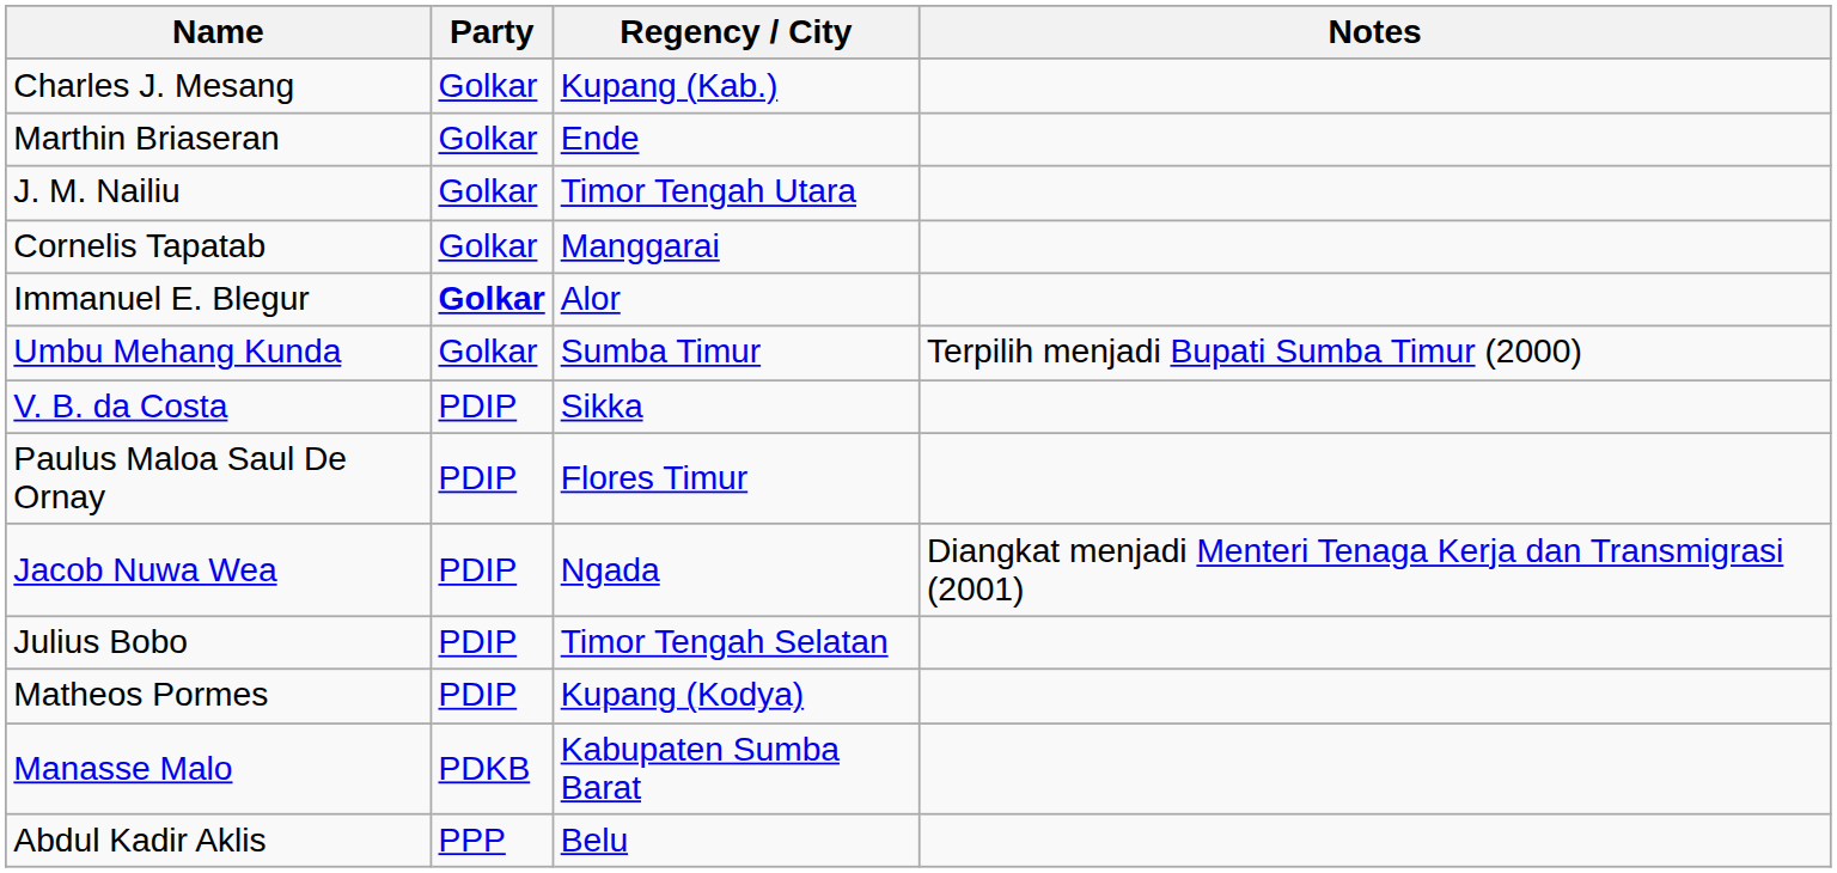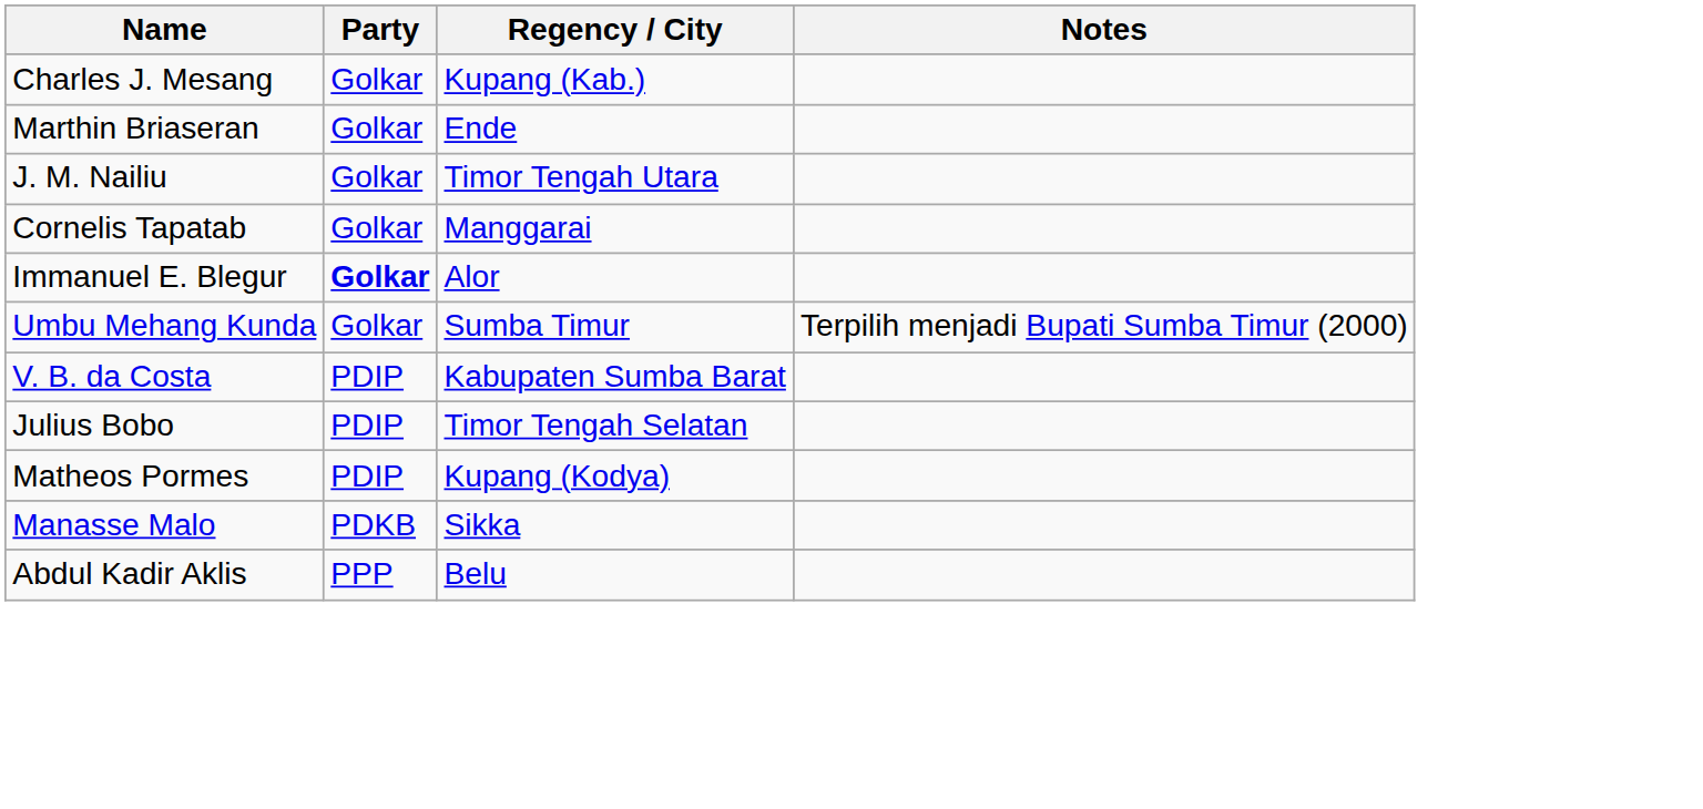V. B. da Costa | Regency / City: Sikka -> Kabupaten Sumba Barat
- row: Paulus Maloa Saul De Ornay | PDIP | Flores Timur
- row: Jacob Nuwa Wea | PDIP | Ngada | Diangkat menjadi Menteri Tenaga Kerja dan Transmigrasi (2001)
Manasse Malo | Regency / City: Kabupaten Sumba Barat -> Sikka
